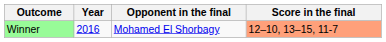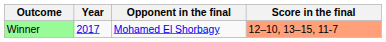Winner | Year: 2016 -> 2017
